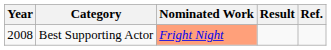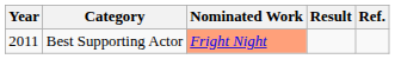Best Supporting Actor | Year: 2008 -> 2011
